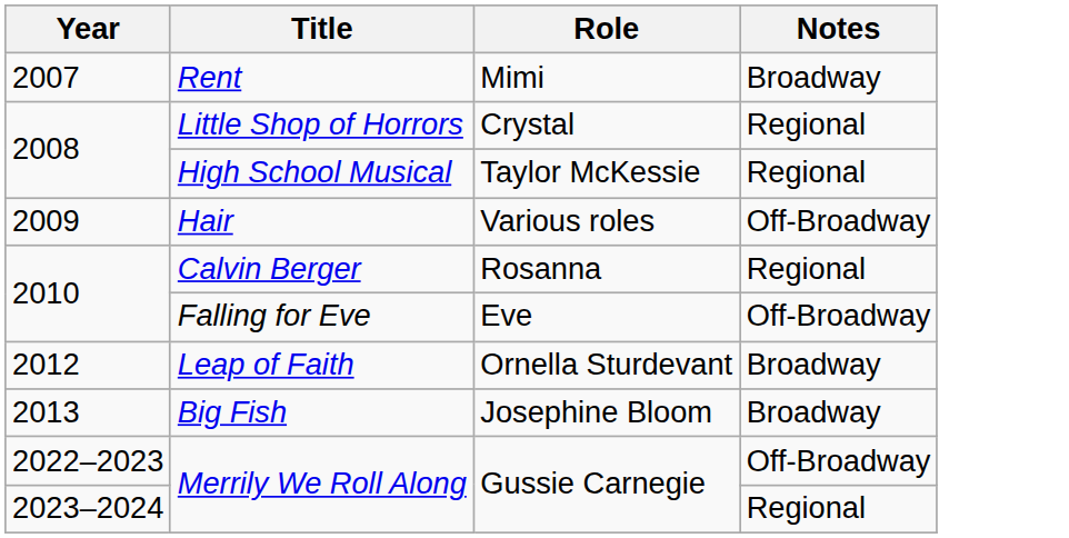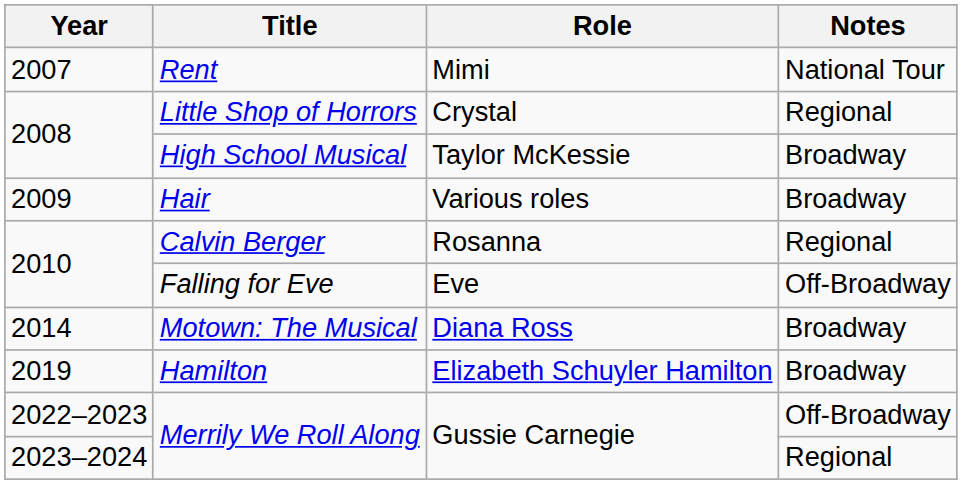Rent | Notes: Broadway -> National Tour
High School Musical | Notes: Regional -> Broadway
Hair | Notes: Off-Broadway -> Broadway
- row: 2012 | Leap of Faith | Ornella Sturdevant | Broadway
- row: 2013 | Big Fish | Josephine Bloom | Broadway
+ row: 2014 | Motown: The Musical | Diana Ross | Broadway
+ row: 2019 | Hamilton | Elizabeth Schuyler Hamilton | Broadway
